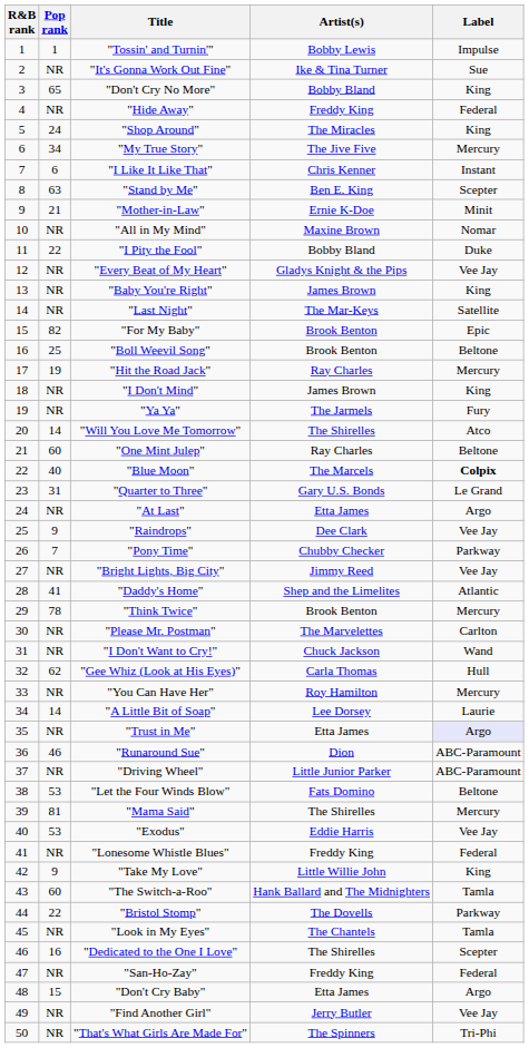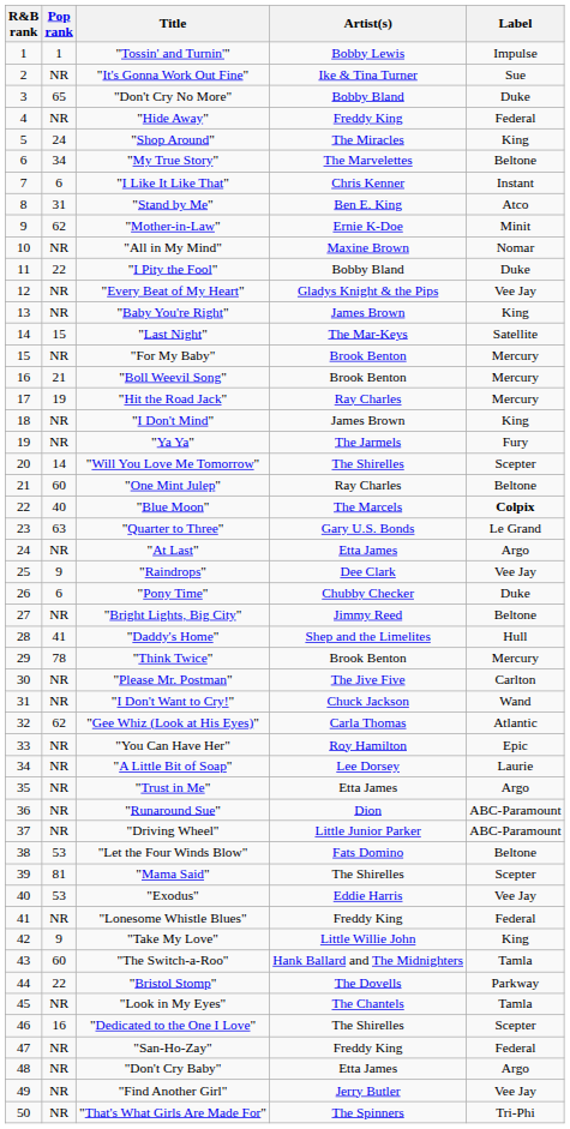"Don't Cry No More" | Label: King -> Duke
"My True Story" | Artist(s): The Jive Five -> The Marvelettes
"My True Story" | Label: Mercury -> Beltone
"Stand by Me" | Pop rank: 63 -> 31
"Stand by Me" | Label: Scepter -> Atco
"Mother-in-Law" | Pop rank: 21 -> 62
"Last Night" | Pop rank: NR -> 15
"For My Baby" | Pop rank: 82 -> NR
"For My Baby" | Label: Epic -> Mercury
"Boll Weevil Song" | Pop rank: 25 -> 21
"Boll Weevil Song" | Label: Beltone -> Mercury
"Will You Love Me Tomorrow" | Label: Atco -> Scepter
"Quarter to Three" | Pop rank: 31 -> 63
"Pony Time" | Pop rank: 7 -> 6
"Pony Time" | Label: Parkway -> Duke
"Bright Lights, Big City" | Label: Vee Jay -> Beltone
"Daddy's Home" | Label: Atlantic -> Hull
"Please Mr. Postman" | Artist(s): The Marvelettes -> The Jive Five
"Gee Whiz (Look at His Eyes)" | Label: Hull -> Atlantic
"You Can Have Her" | Label: Mercury -> Epic
"A Little Bit of Soap" | Pop rank: 14 -> NR
"Trust in Me" | Label: lavender background -> no background
"Runaround Sue" | Pop rank: 46 -> NR
"Mama Said" | Label: Mercury -> Scepter
"Don't Cry Baby" | Pop rank: 15 -> NR
